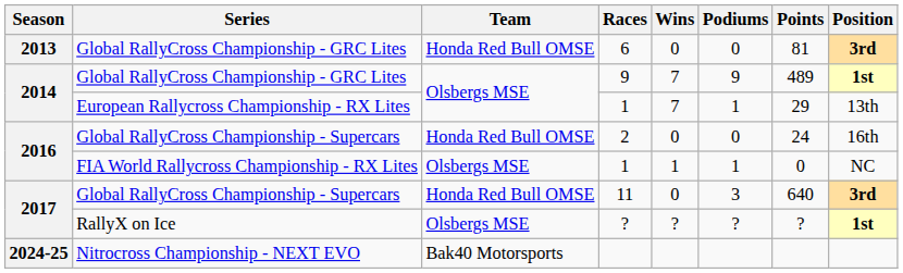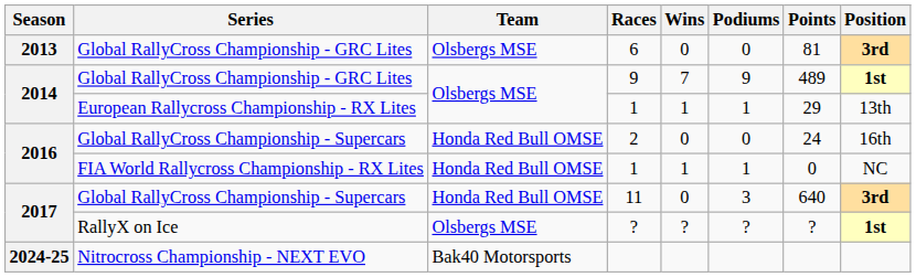6 | Team: Honda Red Bull OMSE -> Olsbergs MSE
European Rallycross Championship - RX Lites / 1 | Wins: 7 -> 1
FIA World Rallycross Championship - RX Lites / 1 | Team: Olsbergs MSE -> Honda Red Bull OMSE
